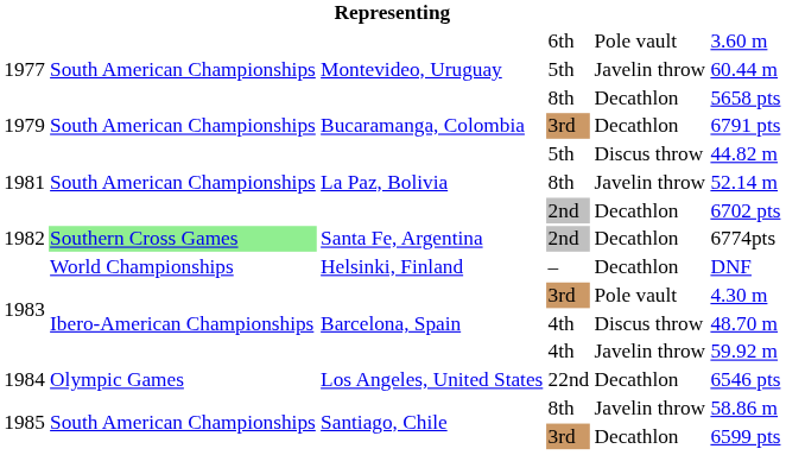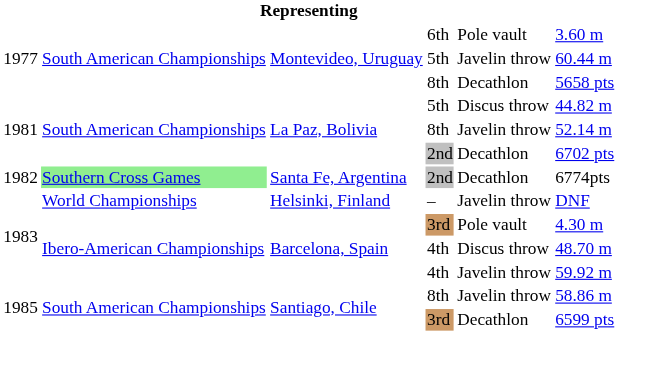- row: 1979 | South American Championships | Bucaramanga, Colombia | 3rd | Decathlon | 6791 pts
Helsinki, Finland | column 5: Decathlon -> Javelin throw
- row: 1984 | Olympic Games | Los Angeles, United States | 22nd | Decathlon | 6546 pts
